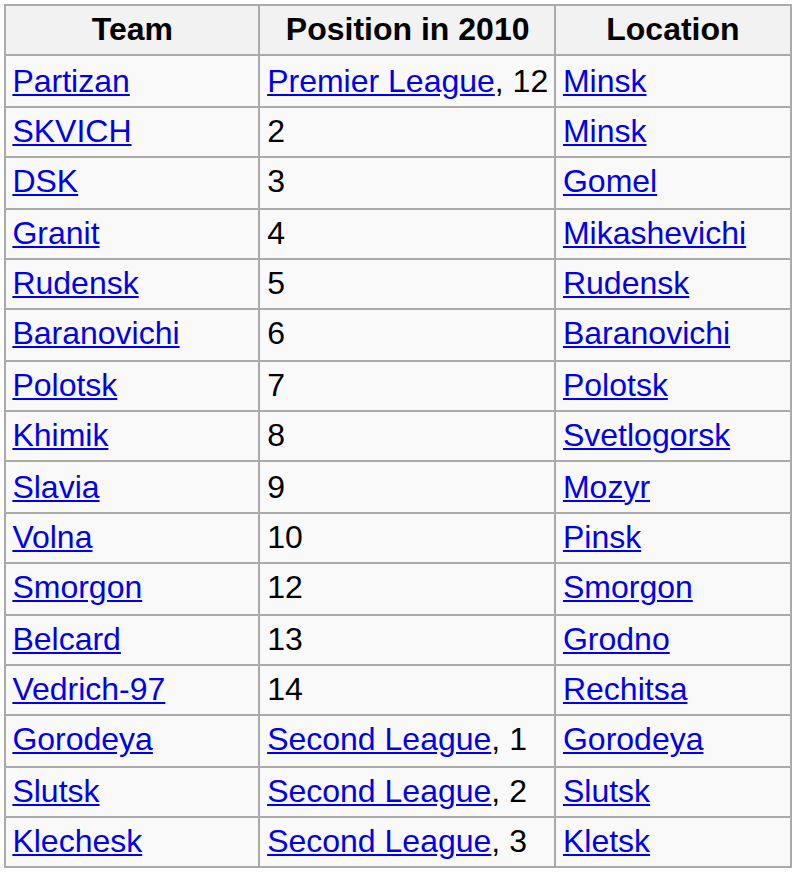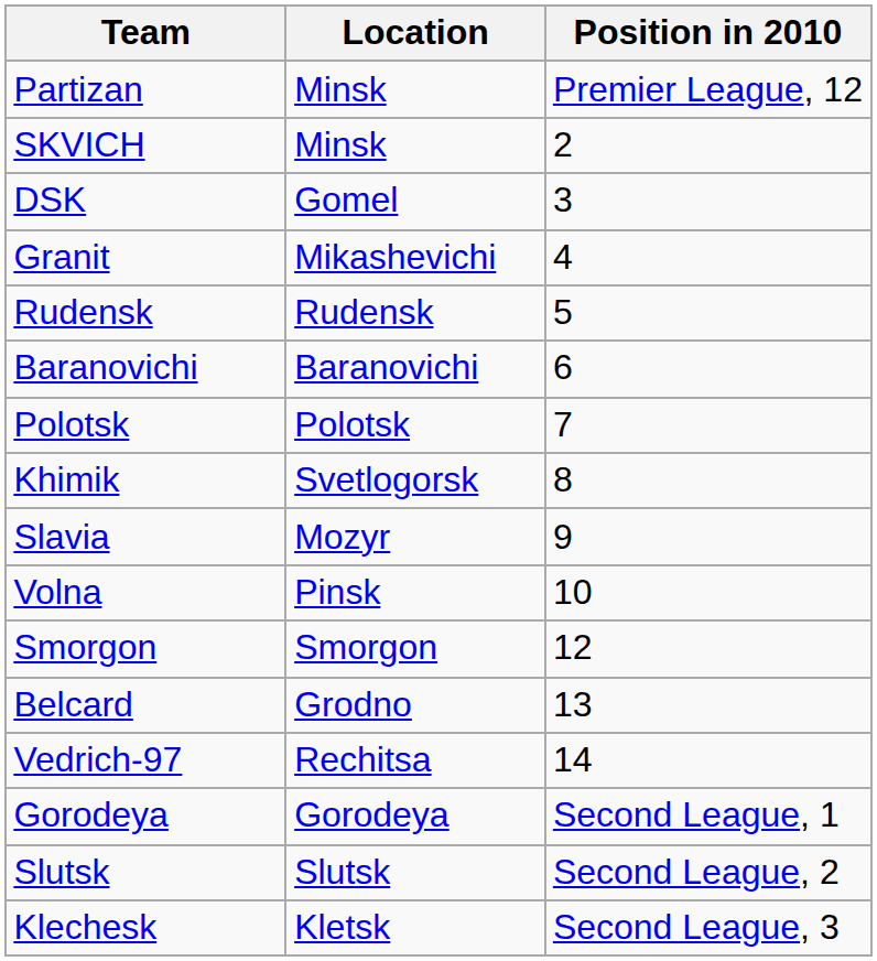columns swapped: Location <-> Position in 2010
